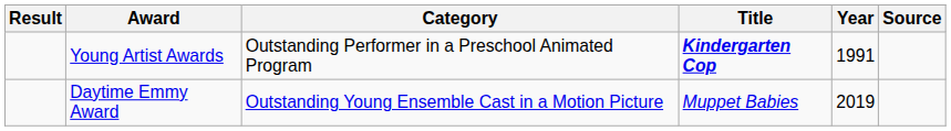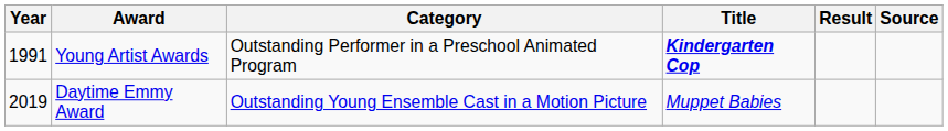columns swapped: Year <-> Result
